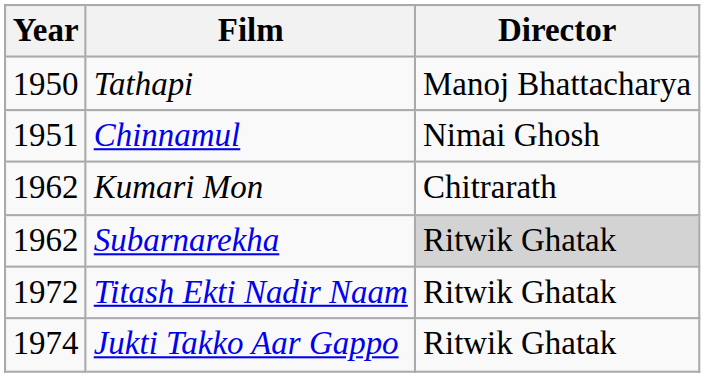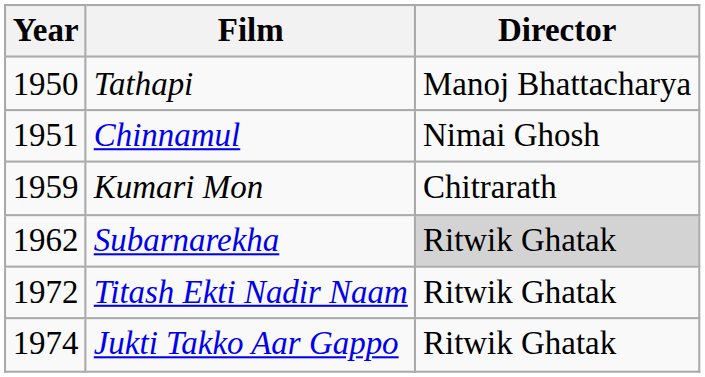Kumari Mon | Year: 1962 -> 1959
